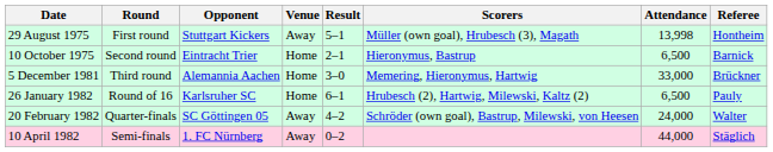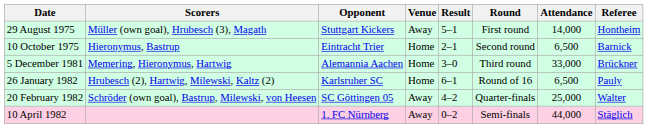columns swapped: Round <-> Scorers
29 August 1975 | Attendance: 13,998 -> 14,000
20 February 1982 | Attendance: 24,000 -> 25,000
